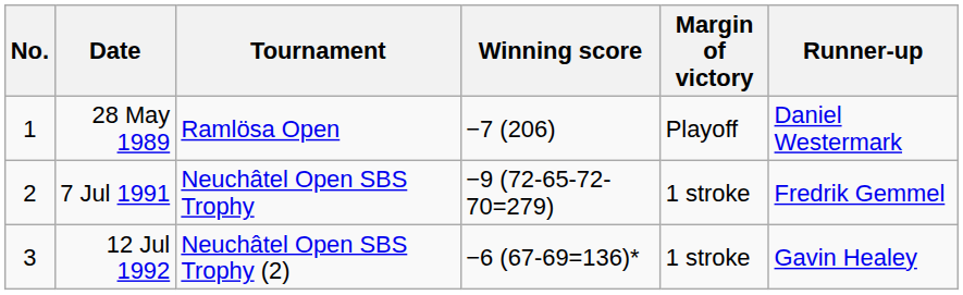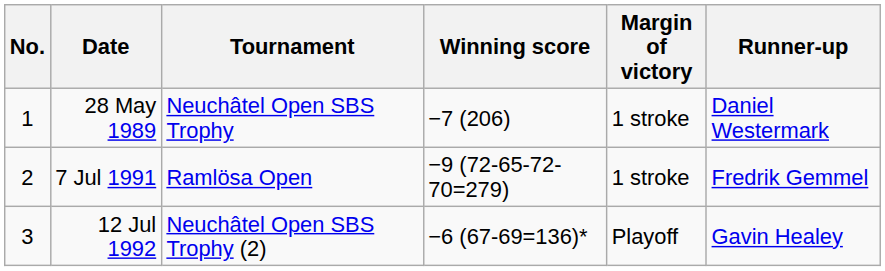28 May 1989 | Tournament: Ramlösa Open -> Neuchâtel Open SBS Trophy
28 May 1989 | Margin of victory: Playoff -> 1 stroke
7 Jul 1991 | Tournament: Neuchâtel Open SBS Trophy -> Ramlösa Open
12 Jul 1992 | Margin of victory: 1 stroke -> Playoff
